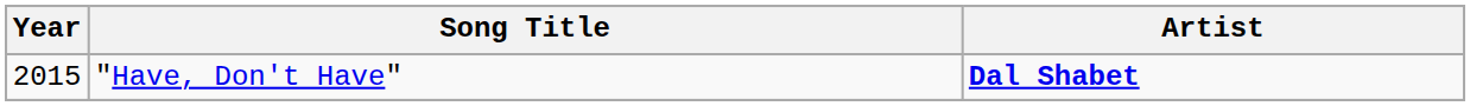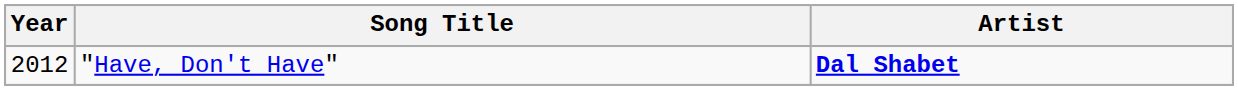"Have, Don't Have" | Year: 2015 -> 2012
